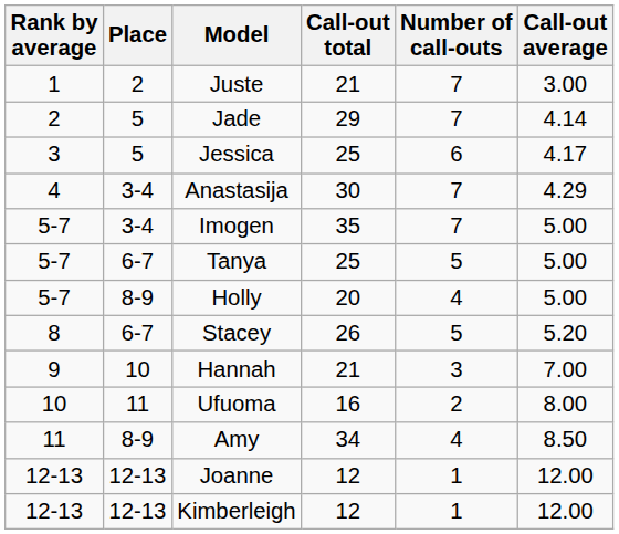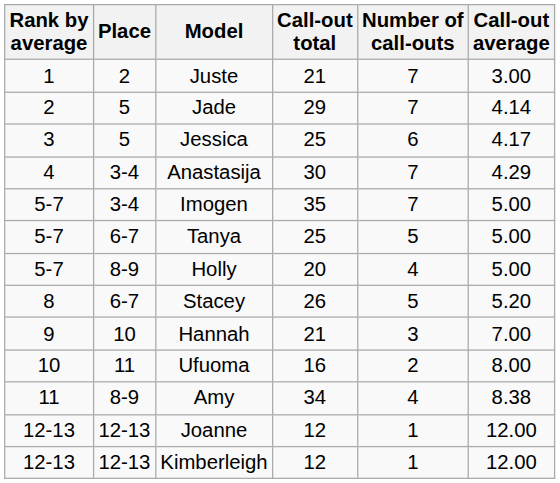Amy | Call-out average: 8.50 -> 8.38
